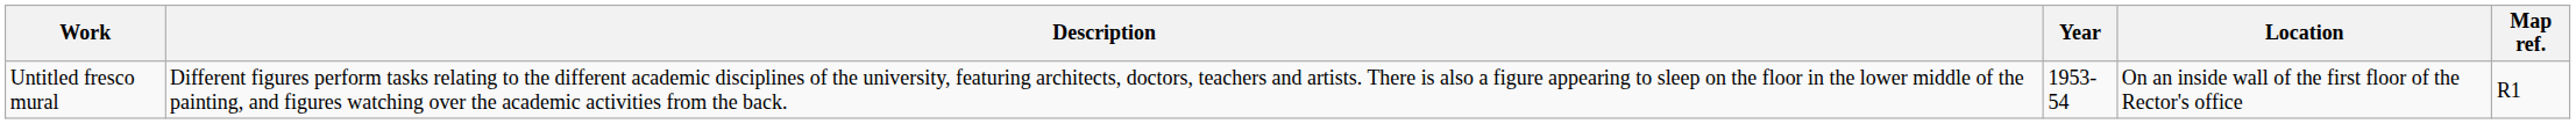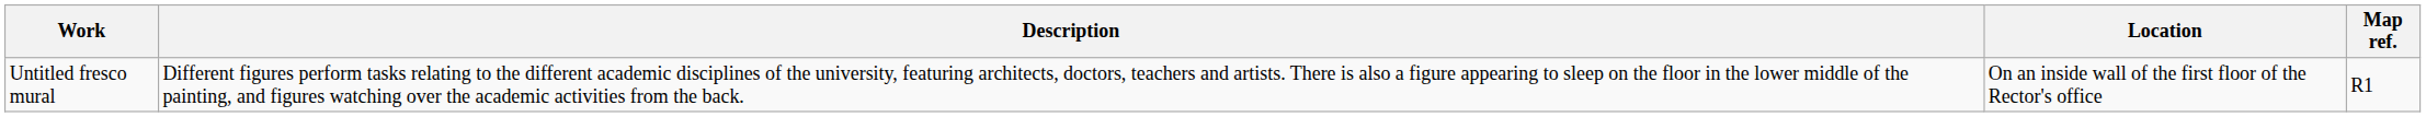- column: Year | 1953-54
